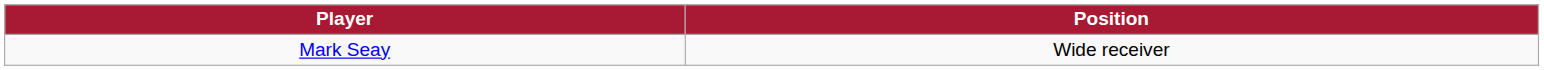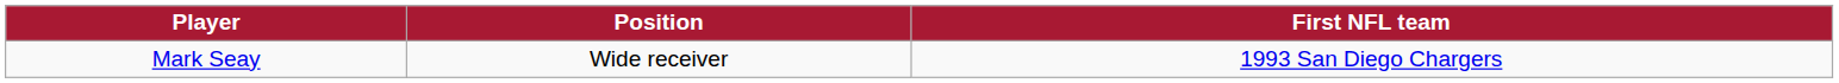+ column: First NFL team | 1993 San Diego Chargers
